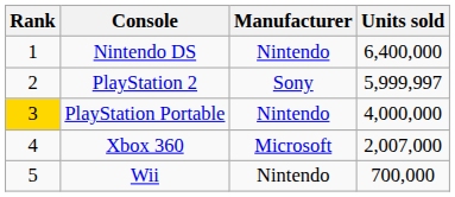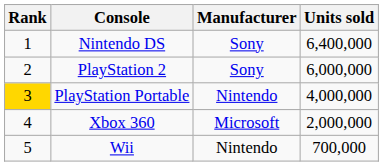Nintendo DS | Manufacturer: Nintendo -> Sony
PlayStation 2 | Units sold: 5,999,997 -> 6,000,000
Xbox 360 | Units sold: 2,007,000 -> 2,000,000
